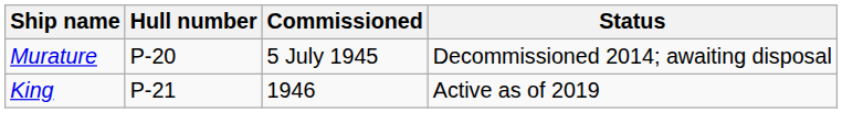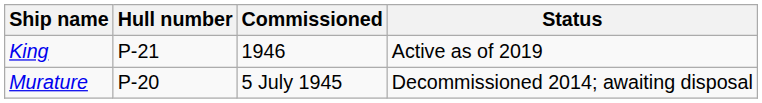rows swapped: Murature <-> King
